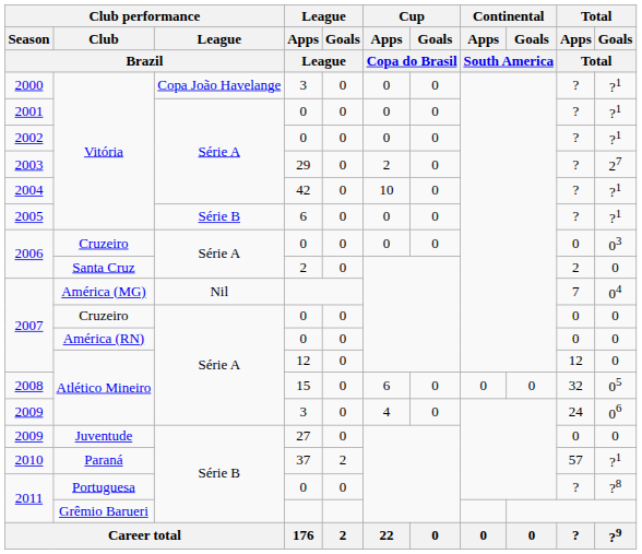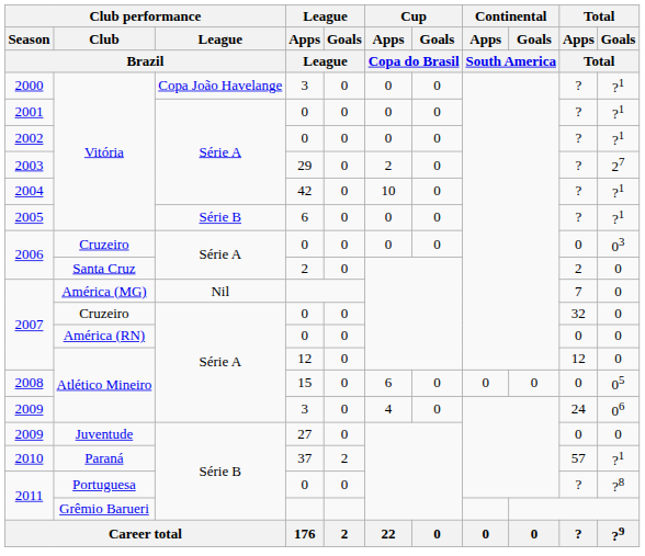2007 / América (MG) | Total / Goals / Total: 04 -> 0
2007 / Cruzeiro | Total / Apps / Total: 0 -> 32
2008 | Total / Apps / Total: 32 -> 0
